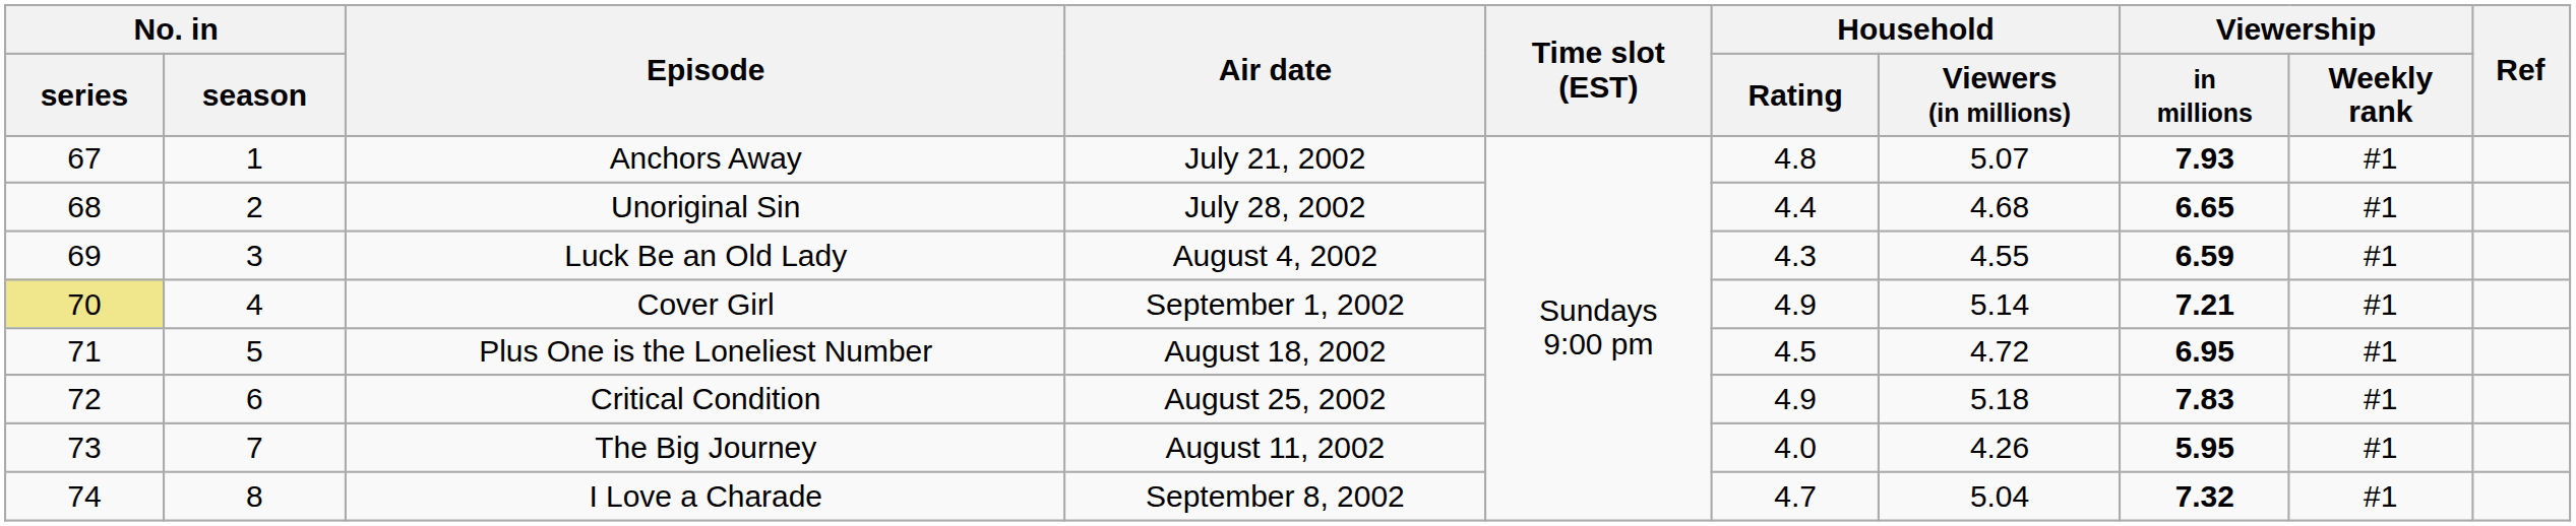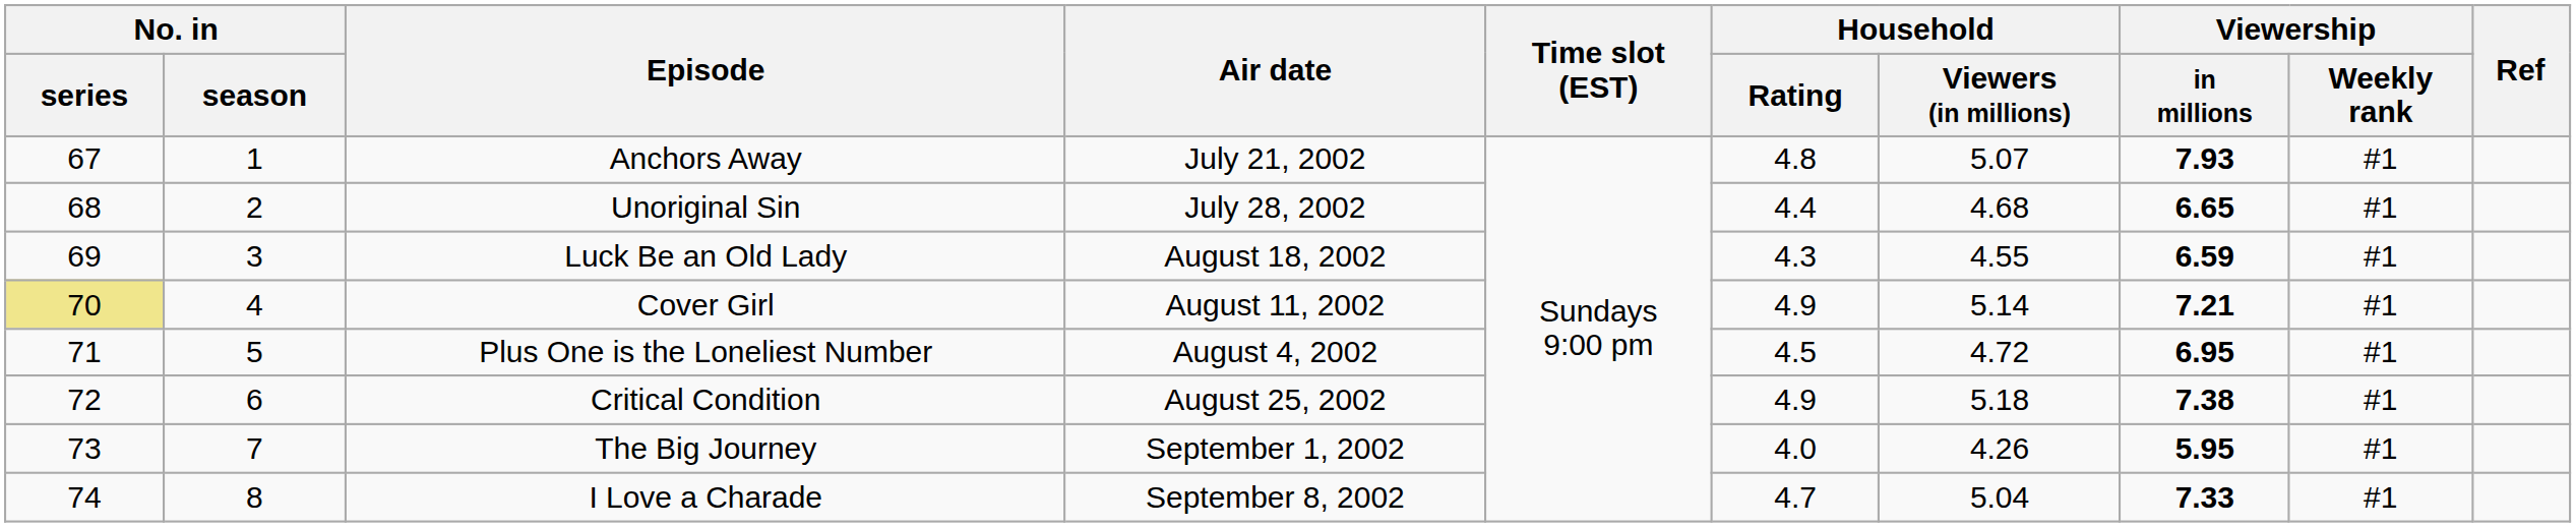Luck Be an Old Lady | Air date: August 4, 2002 -> August 18, 2002
Cover Girl | Air date: September 1, 2002 -> August 11, 2002
Plus One is the Loneliest Number | Air date: August 18, 2002 -> August 4, 2002
Critical Condition | Viewership / in millions: 7.83 -> 7.38
The Big Journey | Air date: August 11, 2002 -> September 1, 2002
I Love a Charade | Viewership / in millions: 7.32 -> 7.33
